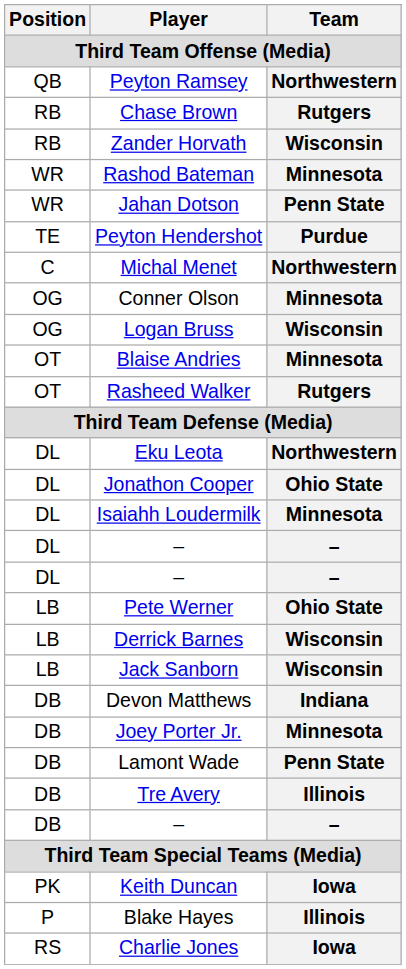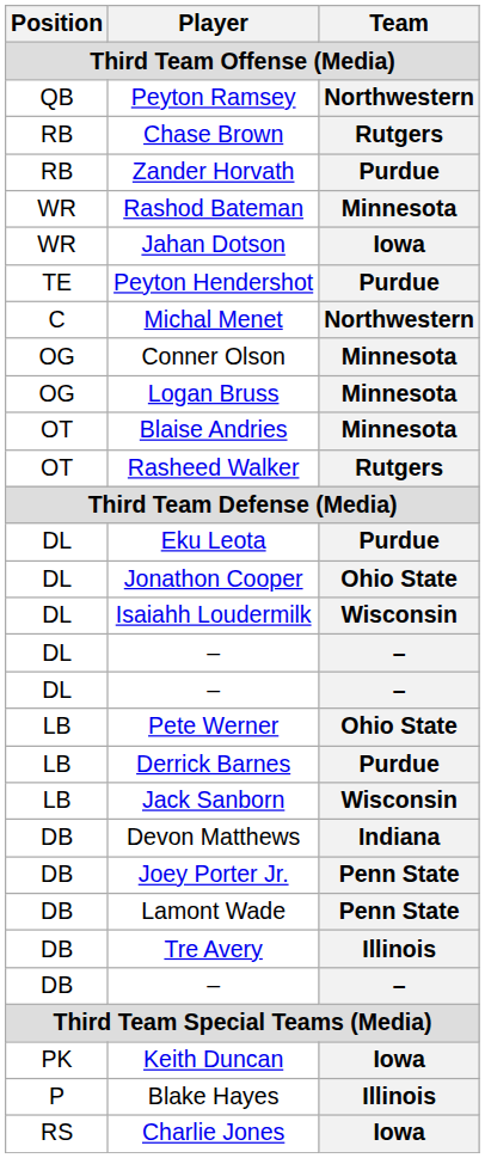Zander Horvath | Team: Wisconsin -> Purdue
Jahan Dotson | Team: Penn State -> Iowa
Logan Bruss | Team: Wisconsin -> Minnesota
Eku Leota | Team: Northwestern -> Purdue
Isaiahh Loudermilk | Team: Minnesota -> Wisconsin
Derrick Barnes | Team: Wisconsin -> Purdue
Joey Porter Jr. | Team: Minnesota -> Penn State
